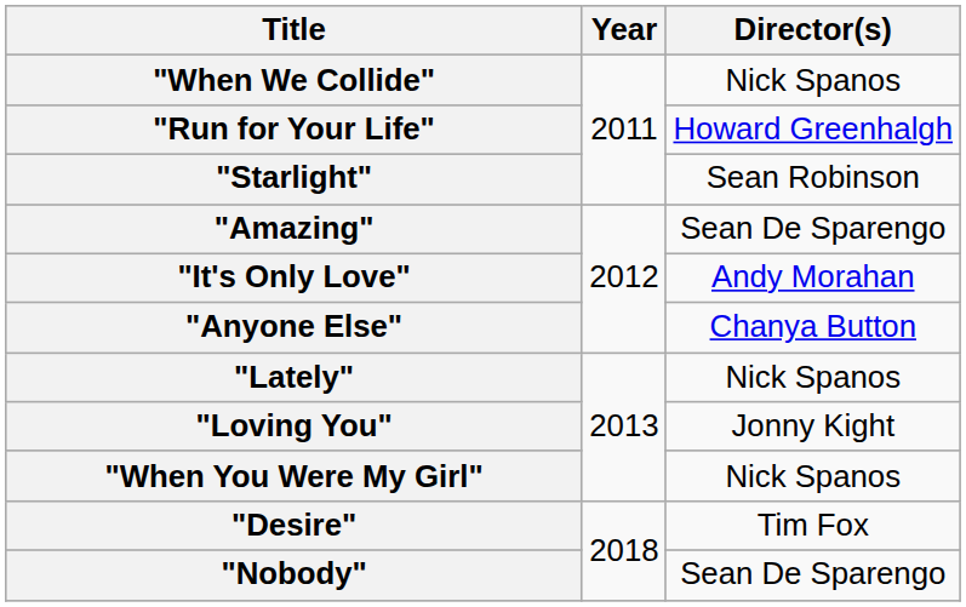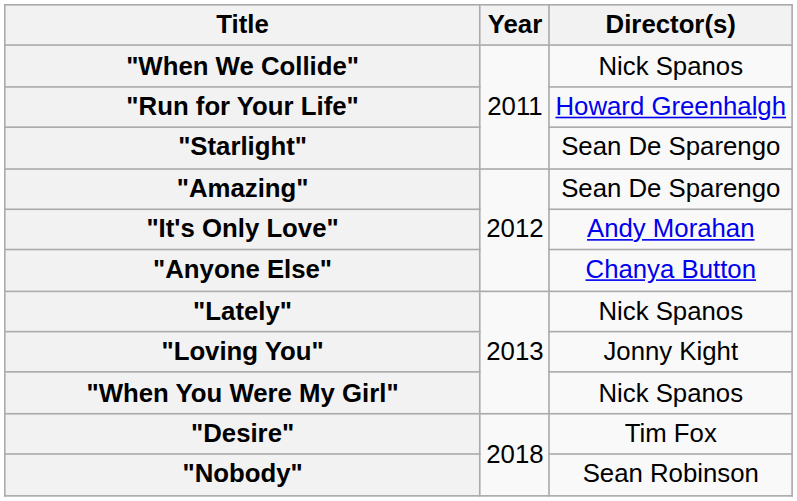"Starlight" | Director(s): Sean Robinson -> Sean De Sparengo
"Nobody" | Director(s): Sean De Sparengo -> Sean Robinson
